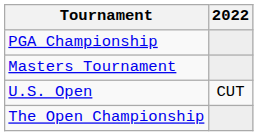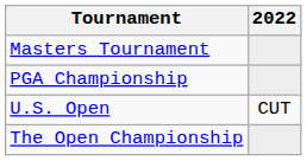rows swapped: Masters Tournament <-> PGA Championship
